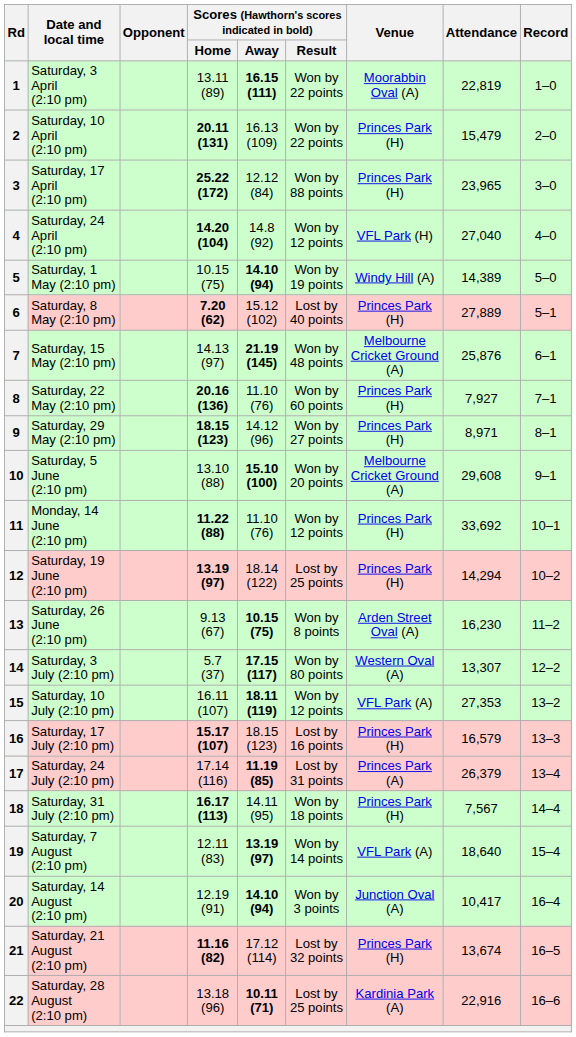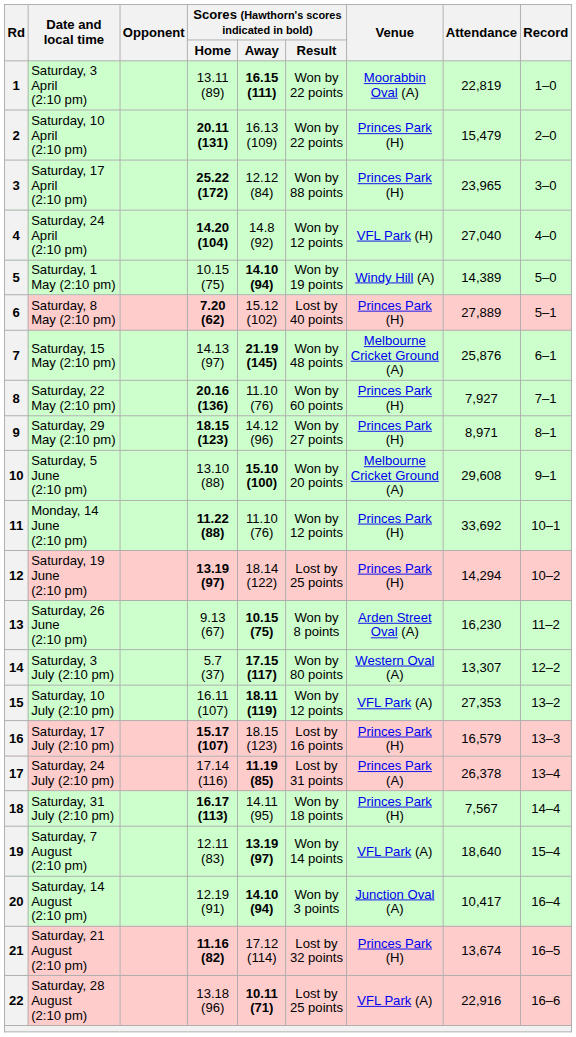17 | Attendance: 26,379 -> 26,378
22 | Venue: Kardinia Park (A) -> VFL Park (A)
